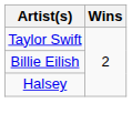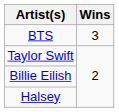+ row: BTS | 3
